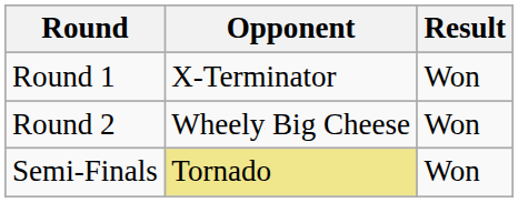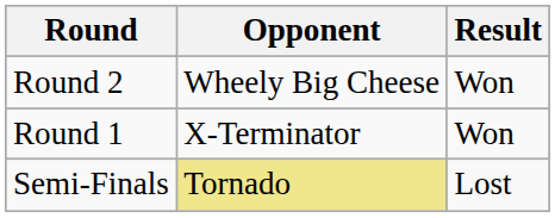rows swapped: Round 1 <-> Round 2
Semi-Finals | Result: Won -> Lost
